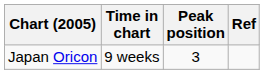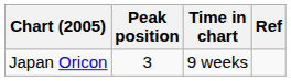columns swapped: Peak position <-> Time in chart
